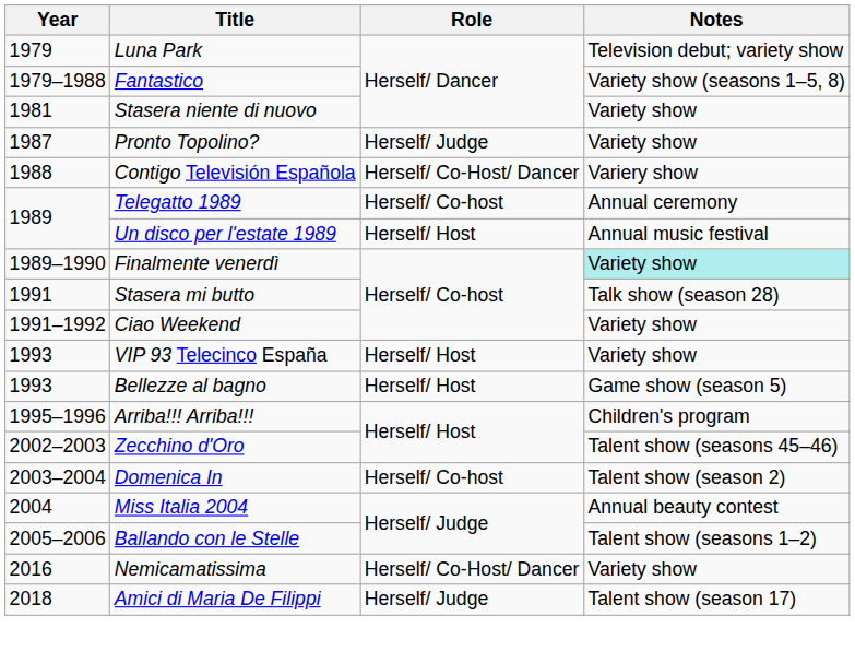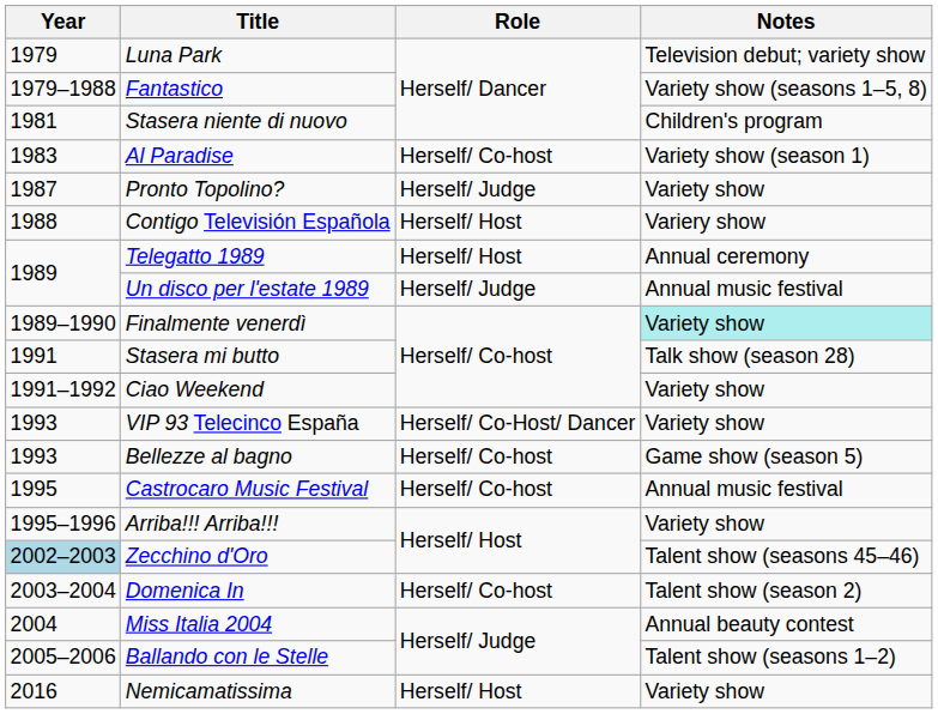Stasera niente di nuovo | Notes: Variety show -> Children's program
+ row: 1983 | Al Paradise | Herself/ Co-host | Variety show (season 1)
Contigo Televisión Española | Role: Herself/ Co-Host/ Dancer -> Herself/ Host
Telegatto 1989 | Role: Herself/ Co-host -> Herself/ Host
Un disco per l'estate 1989 | Role: Herself/ Host -> Herself/ Judge
VIP 93 Telecinco España | Role: Herself/ Host -> Herself/ Co-Host/ Dancer
Bellezze al bagno | Role: Herself/ Host -> Herself/ Co-host
+ row: 1995 | Castrocaro Music Festival | Herself/ Co-host | Annual music festival
Arriba!!! Arriba!!! | Notes: Children's program -> Variety show
Zecchino d'Oro | Year: no background -> lightblue background
Nemicamatissima | Role: Herself/ Co-Host/ Dancer -> Herself/ Host
- row: 2018 | Amici di Maria De Filippi | Herself/ Judge | Talent show (season 17)
